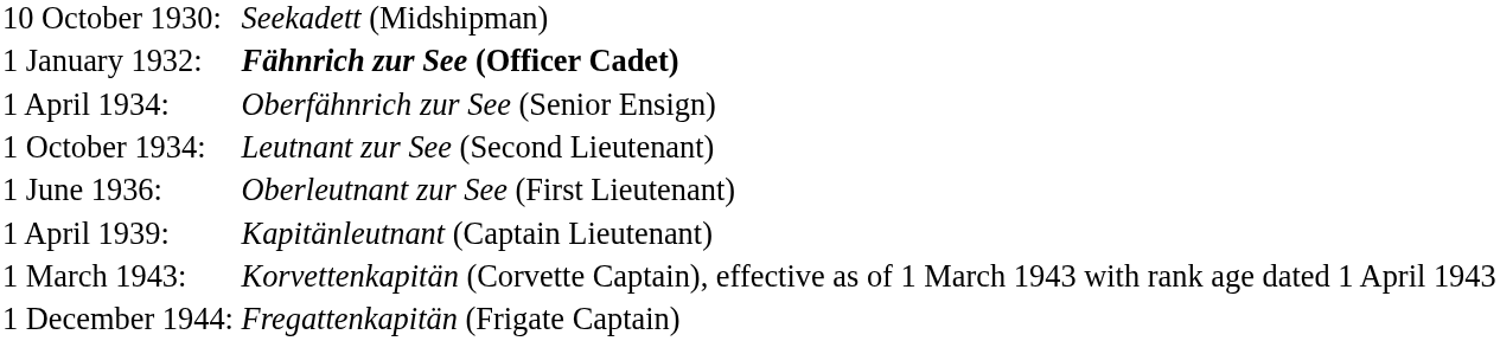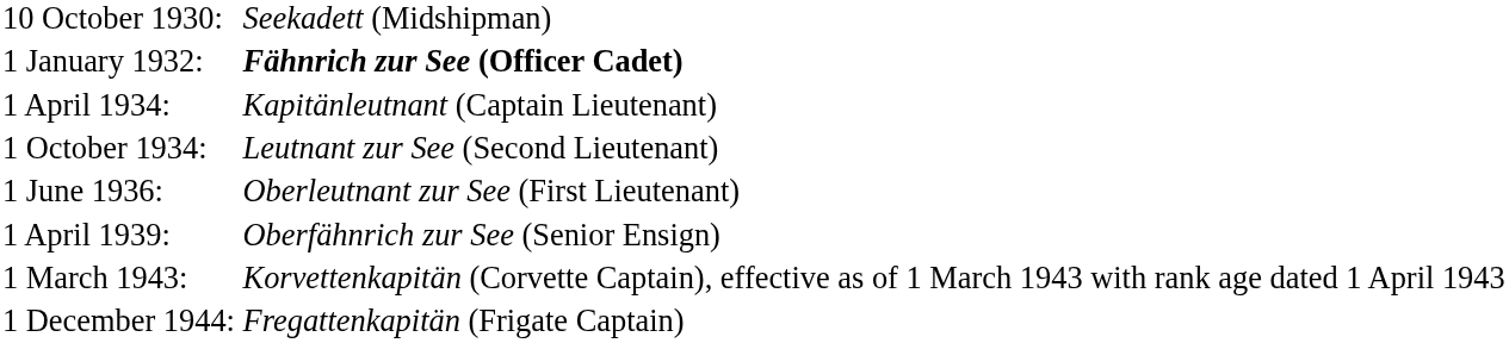1 April 1934: | column 2: Oberfähnrich zur See (Senior Ensign) -> Kapitänleutnant (Captain Lieutenant)
1 April 1939: | column 2: Kapitänleutnant (Captain Lieutenant) -> Oberfähnrich zur See (Senior Ensign)
